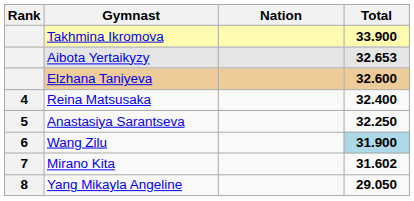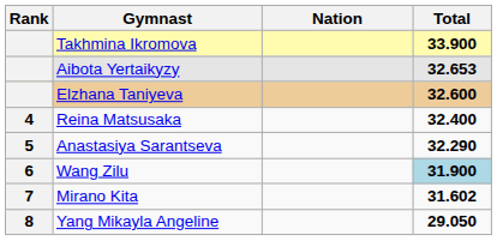Anastasiya Sarantseva | Total: 32.250 -> 32.290
